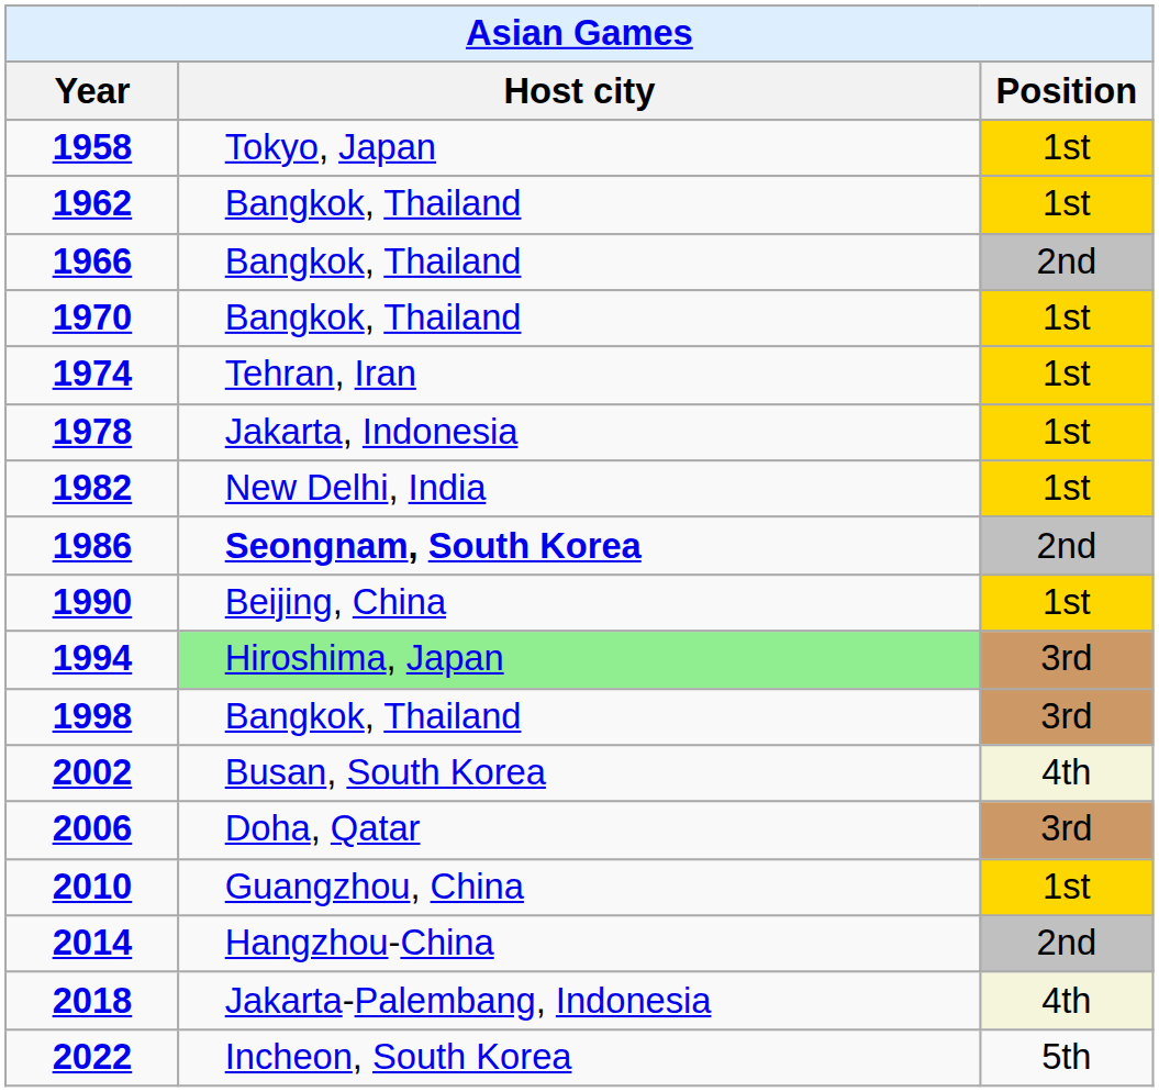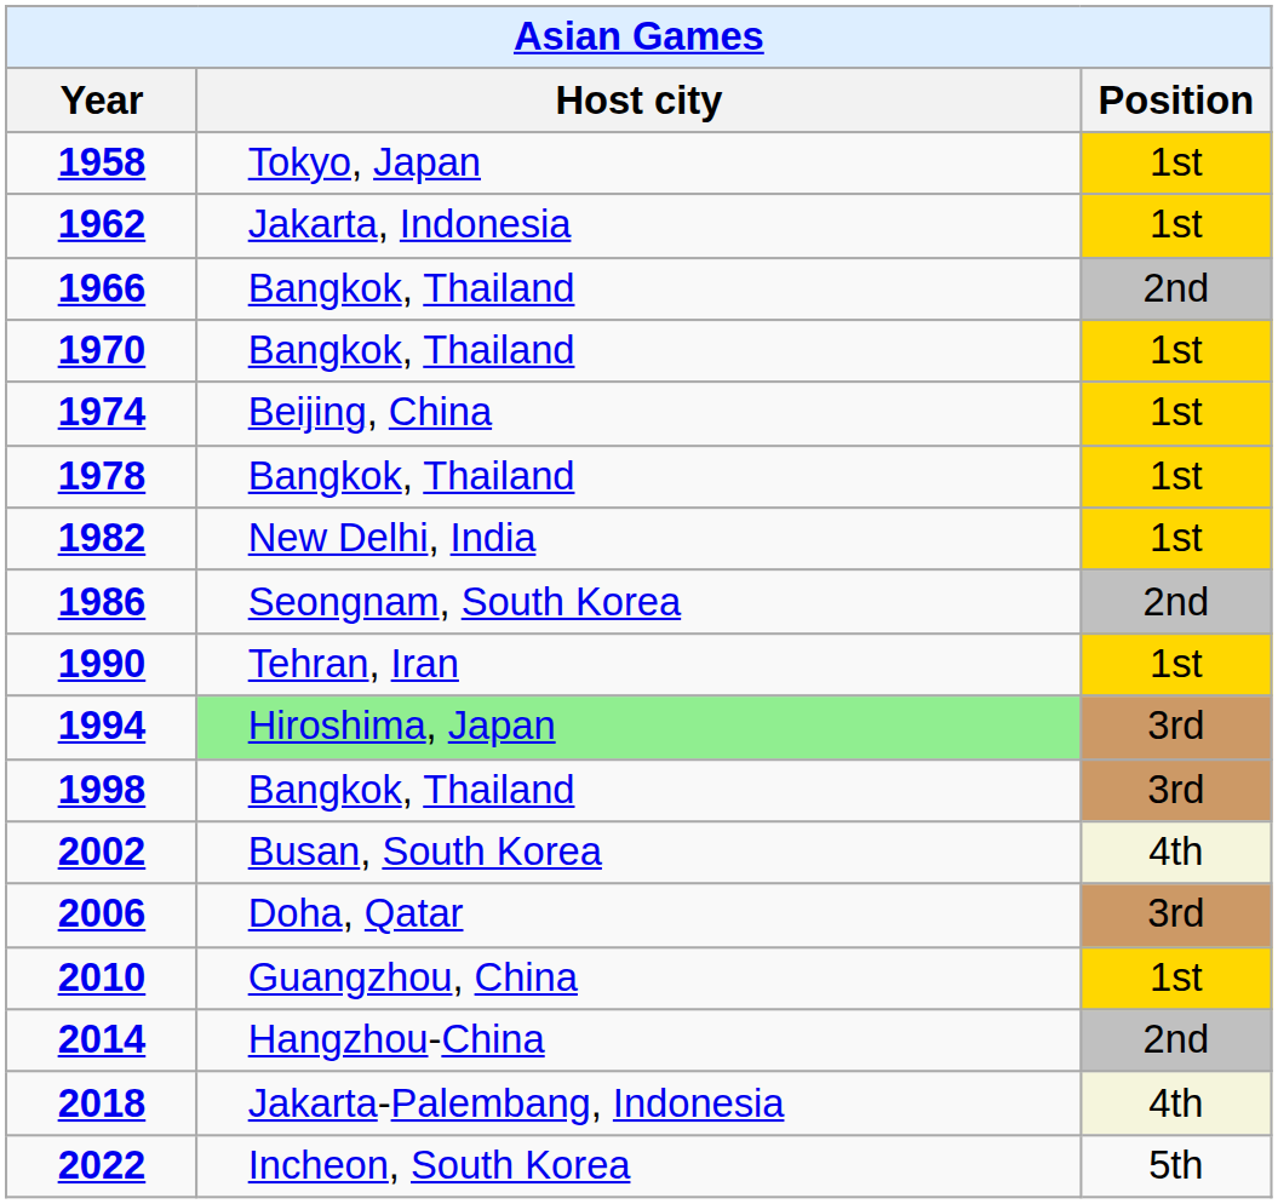1962 | Host city: Bangkok, Thailand -> Jakarta, Indonesia
1974 | Host city: Tehran, Iran -> Beijing, China
1978 | Host city: Jakarta, Indonesia -> Bangkok, Thailand
1986 | Host city: bold -> normal
1990 | Host city: Beijing, China -> Tehran, Iran
